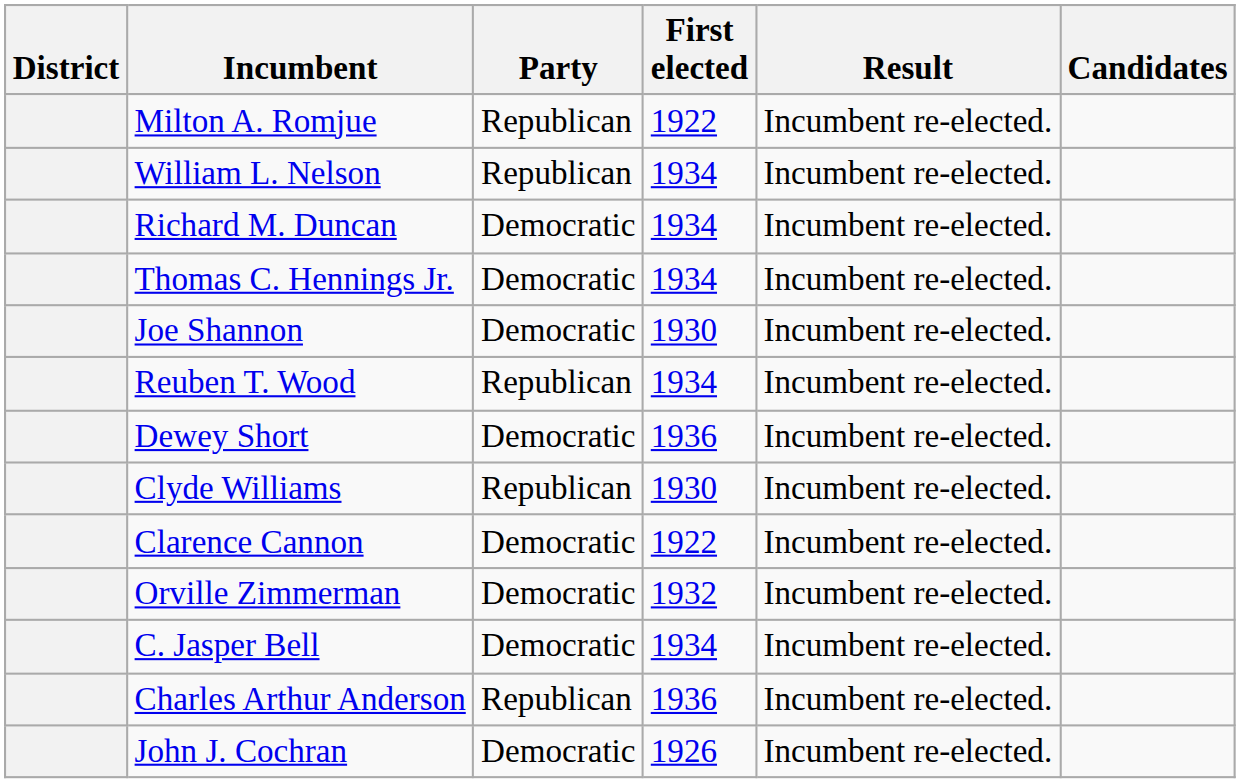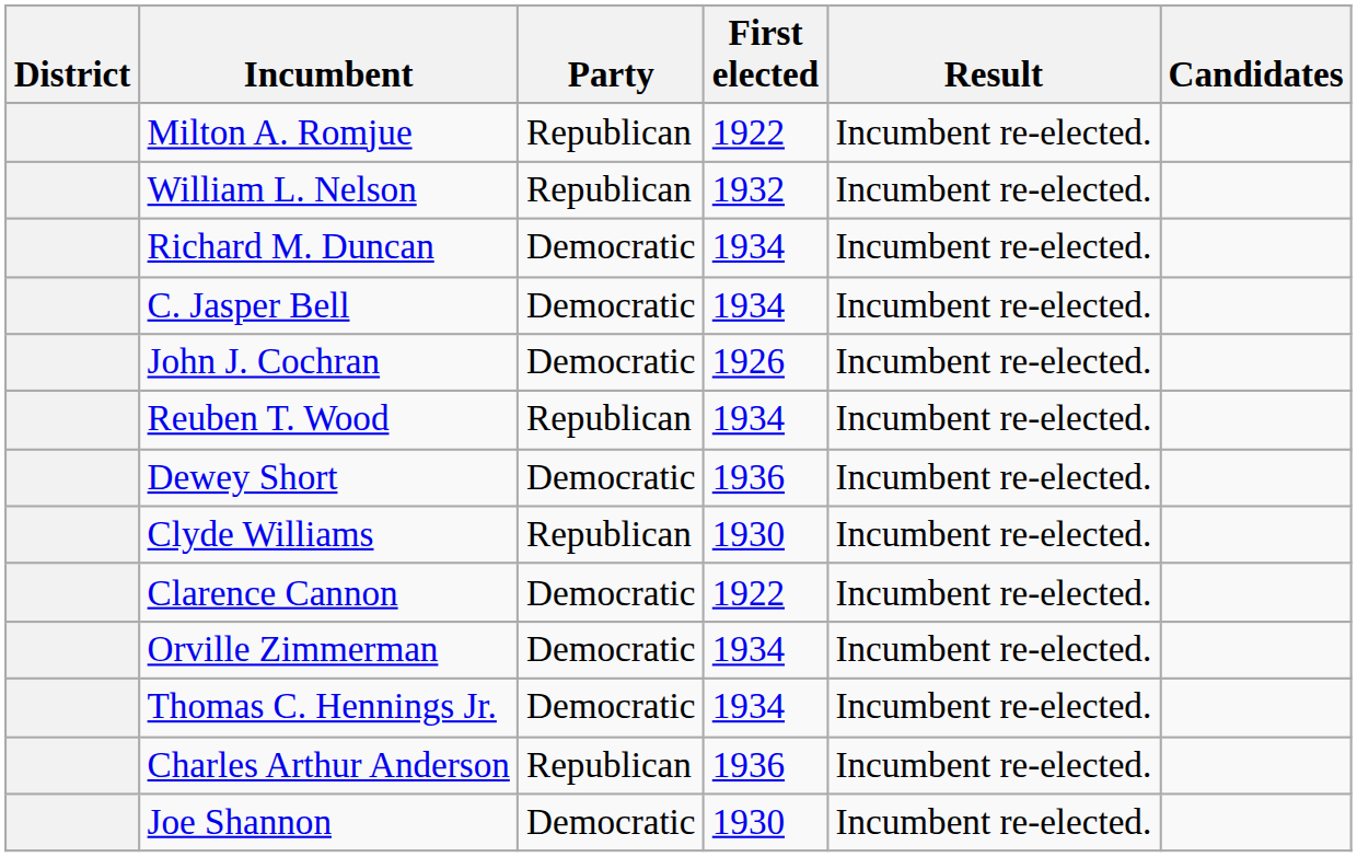William L. Nelson | First elected: 1934 -> 1932
rows swapped: C. Jasper Bell <-> Thomas C. Hennings Jr.
rows swapped: Joe Shannon <-> John J. Cochran
Orville Zimmerman | First elected: 1932 -> 1934
